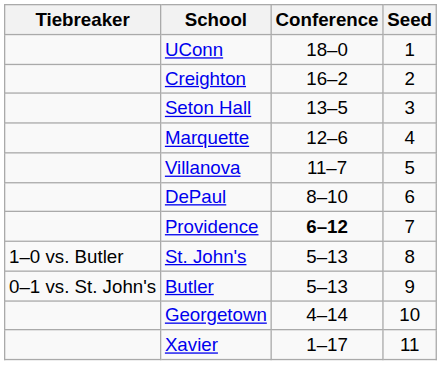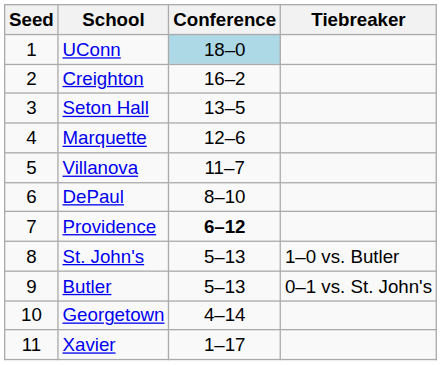columns swapped: Seed <-> Tiebreaker
UConn | Conference: no background -> lightblue background
